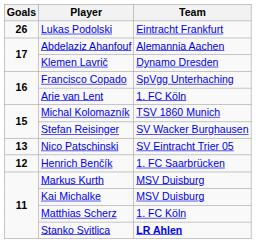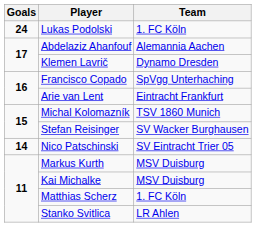Lukas Podolski | Goals: 26 -> 24
Lukas Podolski | Team: Eintracht Frankfurt -> 1. FC Köln
Arie van Lent | Team: 1. FC Köln -> Eintracht Frankfurt
Nico Patschinski | Goals: 13 -> 14
- row: 12 | Henrich Benčík | 1. FC Saarbrücken
Stanko Svitlica | Team: bold -> normal
